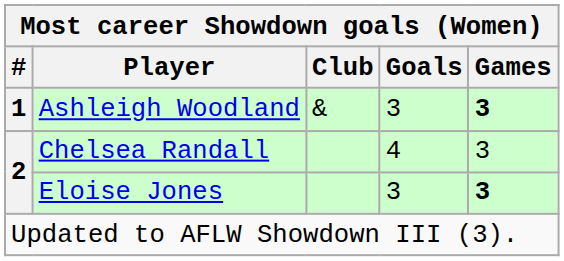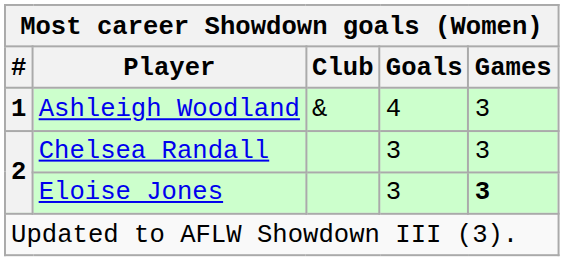Ashleigh Woodland | Goals: 3 -> 4
Ashleigh Woodland | Games: bold -> normal
Chelsea Randall | Goals: 4 -> 3
